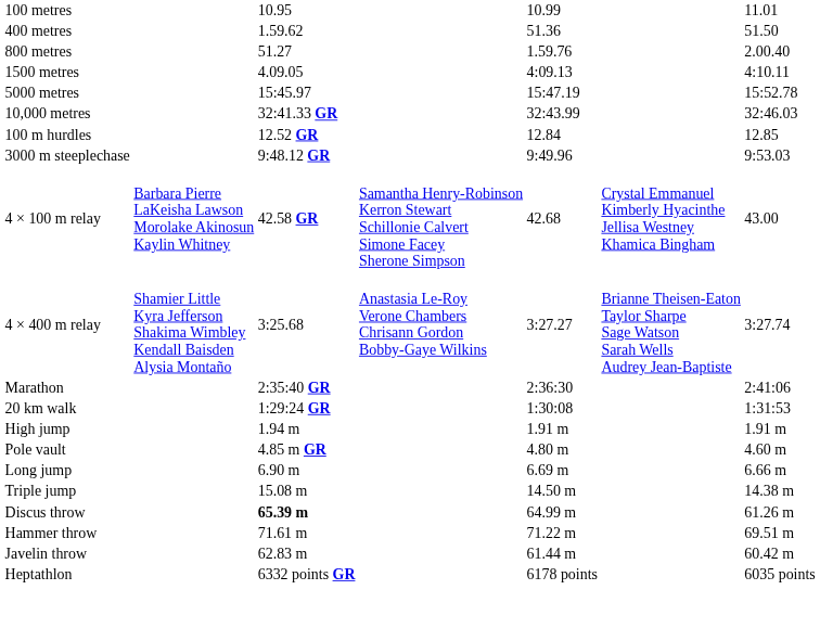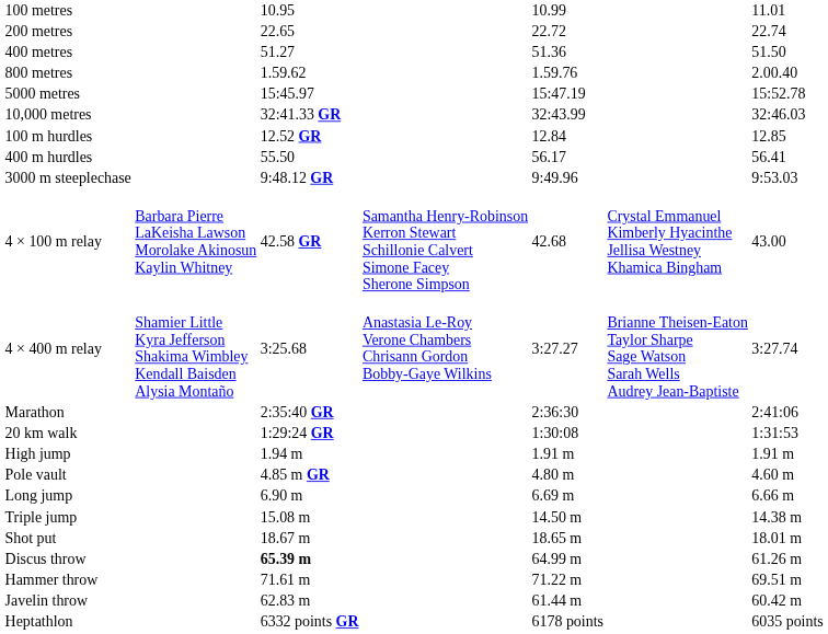+ row: 200 metres | 22.65 | 22.72 | 22.74
400 metres | column 3: 1.59.62 -> 51.27
800 metres | column 3: 51.27 -> 1.59.62
- row: 1500 metres | 4.09.05 | 4:09.13 | 4:10.11
+ row: 400 m hurdles | 55.50 | 56.17 | 56.41
+ row: Shot put | 18.67 m | 18.65 m | 18.01 m
